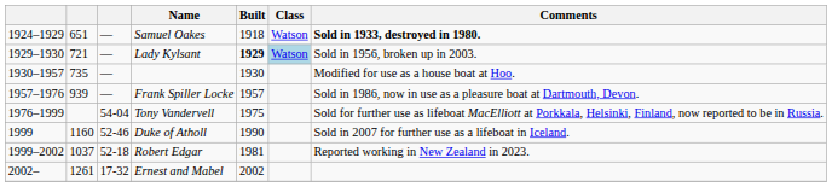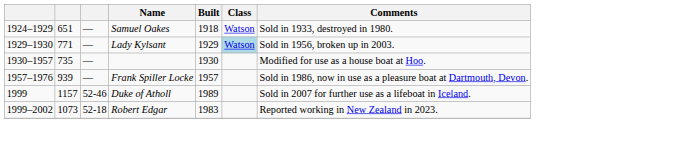Samuel Oakes | Comments: bold -> normal
Lady Kylsant | column 2: 721 -> 771
Lady Kylsant | Built: bold -> normal
- row: 1976–1999 | 54-04 | Tony Vandervell | 1975 | Sold for further use as lifeboat MacElliott at Porkkala, Helsinki, Finland, now reported to be in Russia.
Duke of Atholl | column 2: 1160 -> 1157
Duke of Atholl | Built: 1990 -> 1989
Robert Edgar | column 2: 1037 -> 1073
Robert Edgar | Built: 1981 -> 1983
- row: 2002– | 1261 | 17-32 | Ernest and Mabel | 2002
